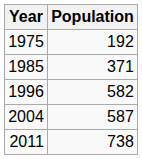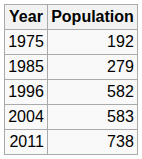1985 | Population: 371 -> 279
2004 | Population: 587 -> 583
